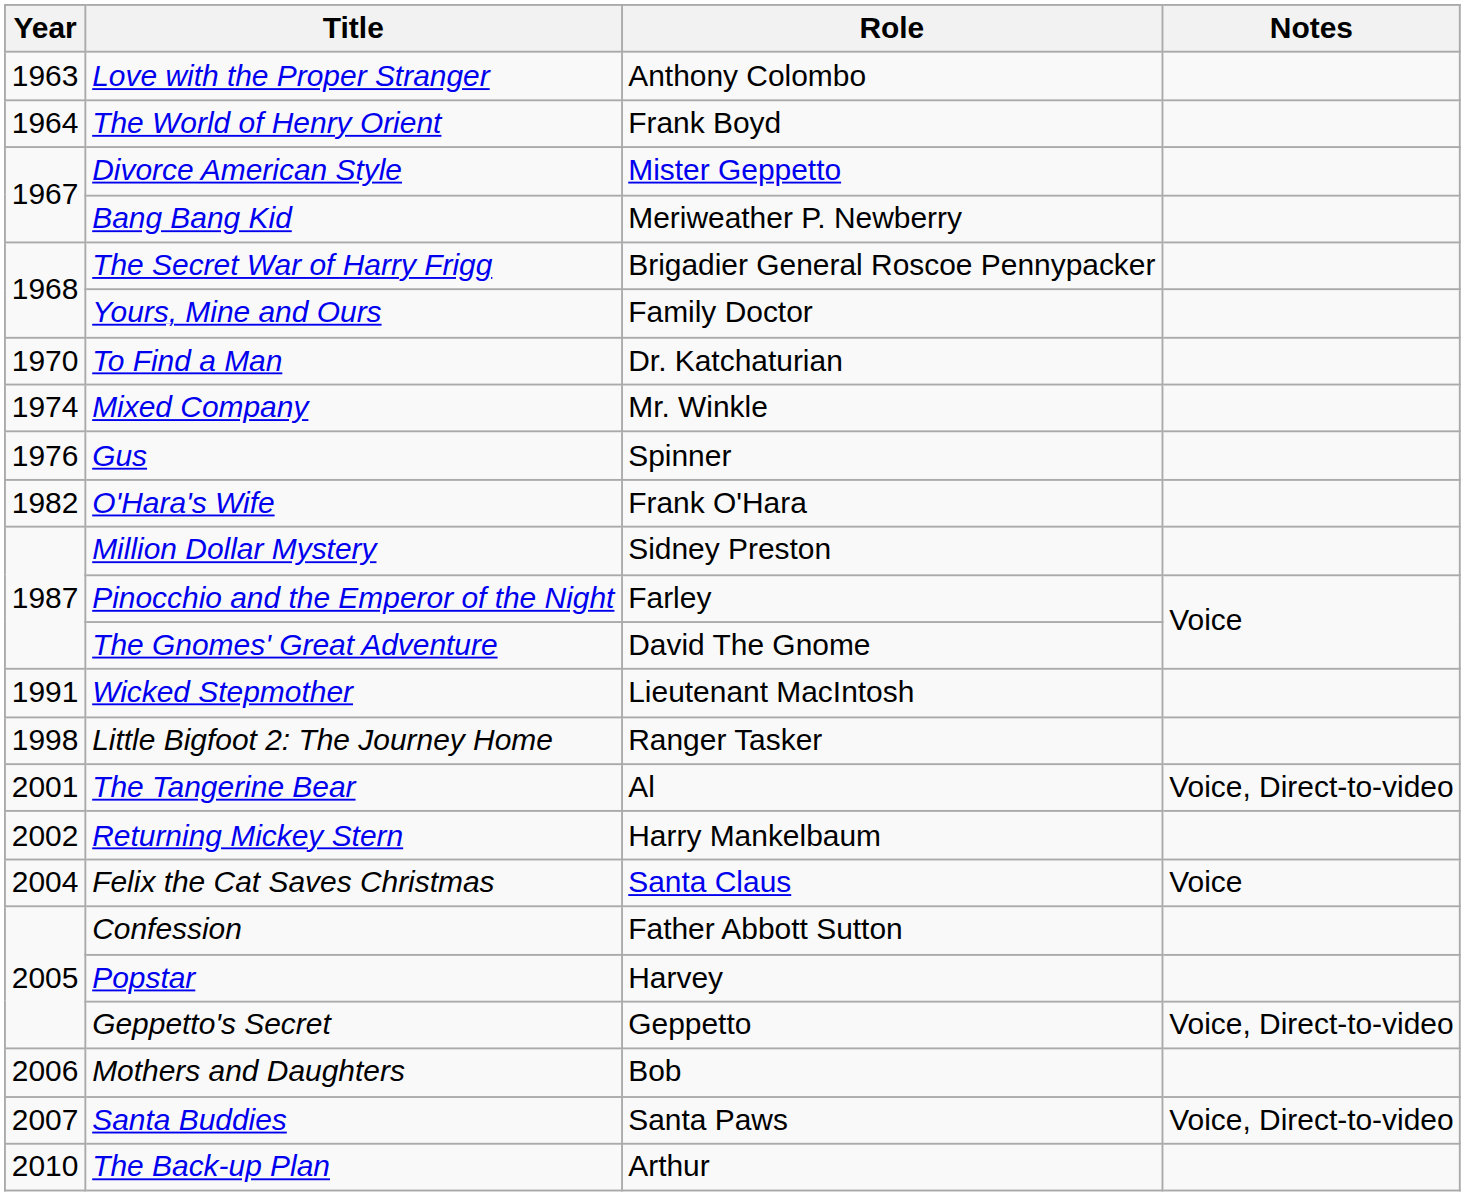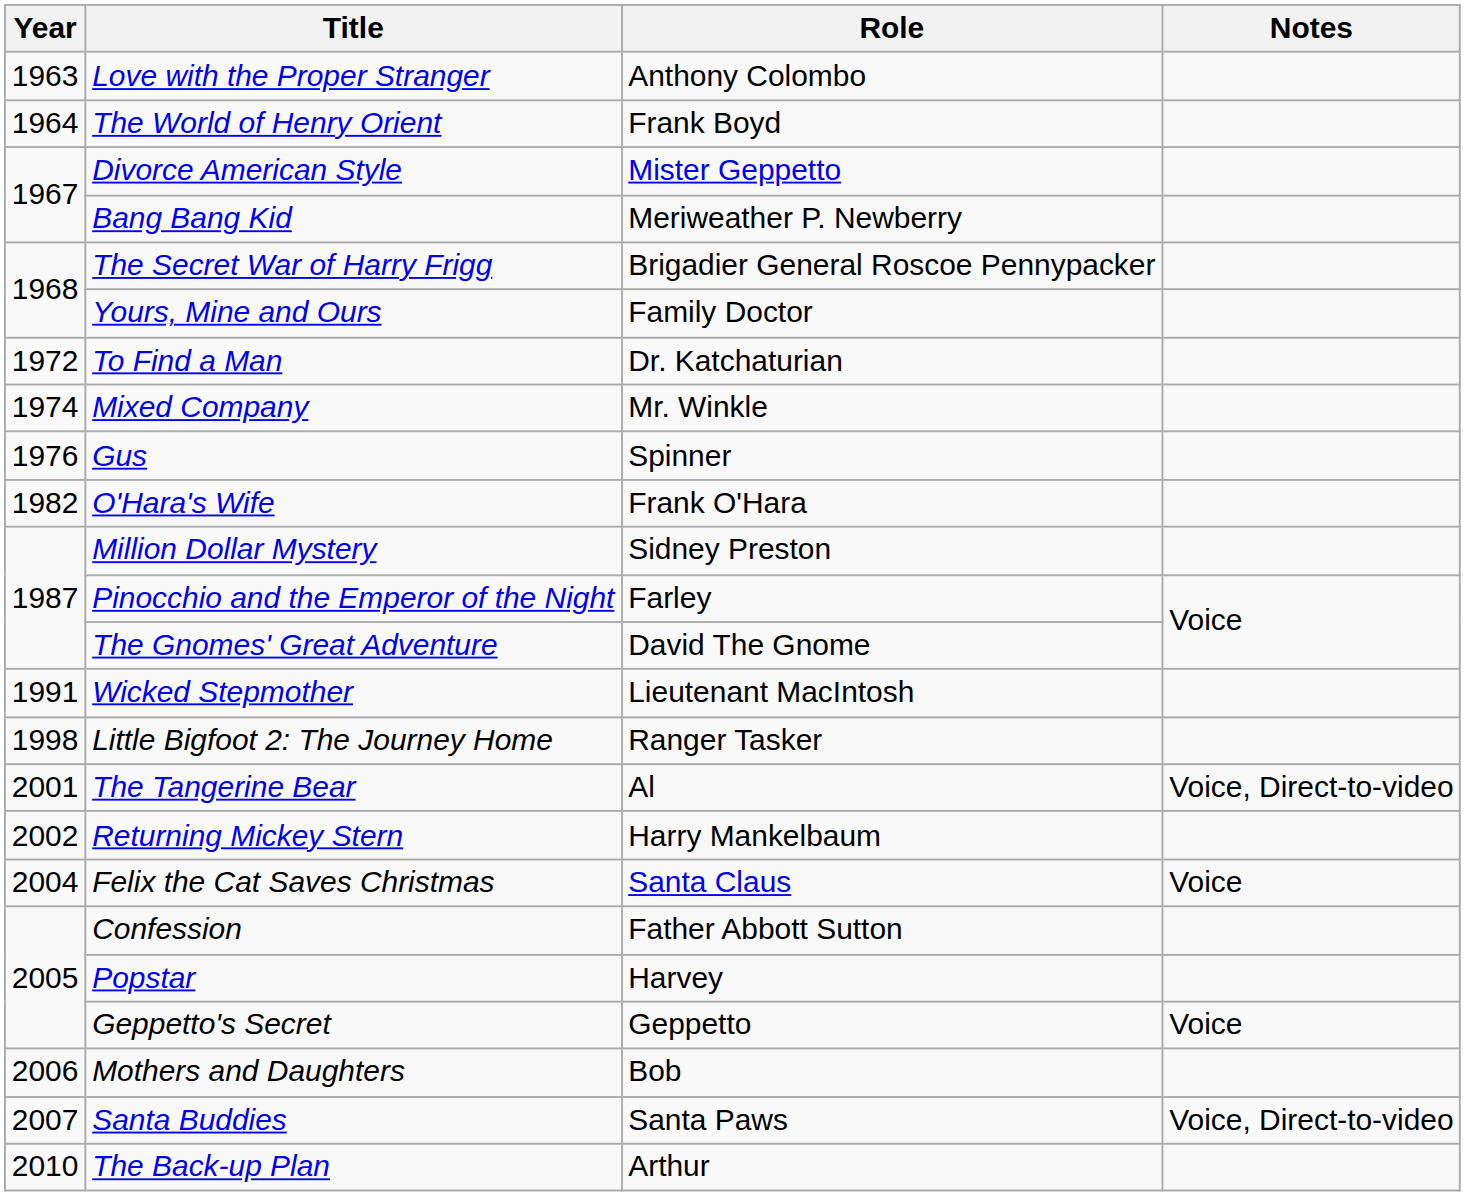To Find a Man | Year: 1970 -> 1972
Geppetto's Secret | Notes: Voice, Direct-to-video -> Voice
